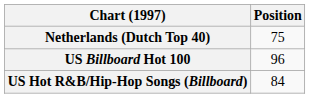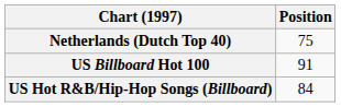US Billboard Hot 100 | Position: 96 -> 91
